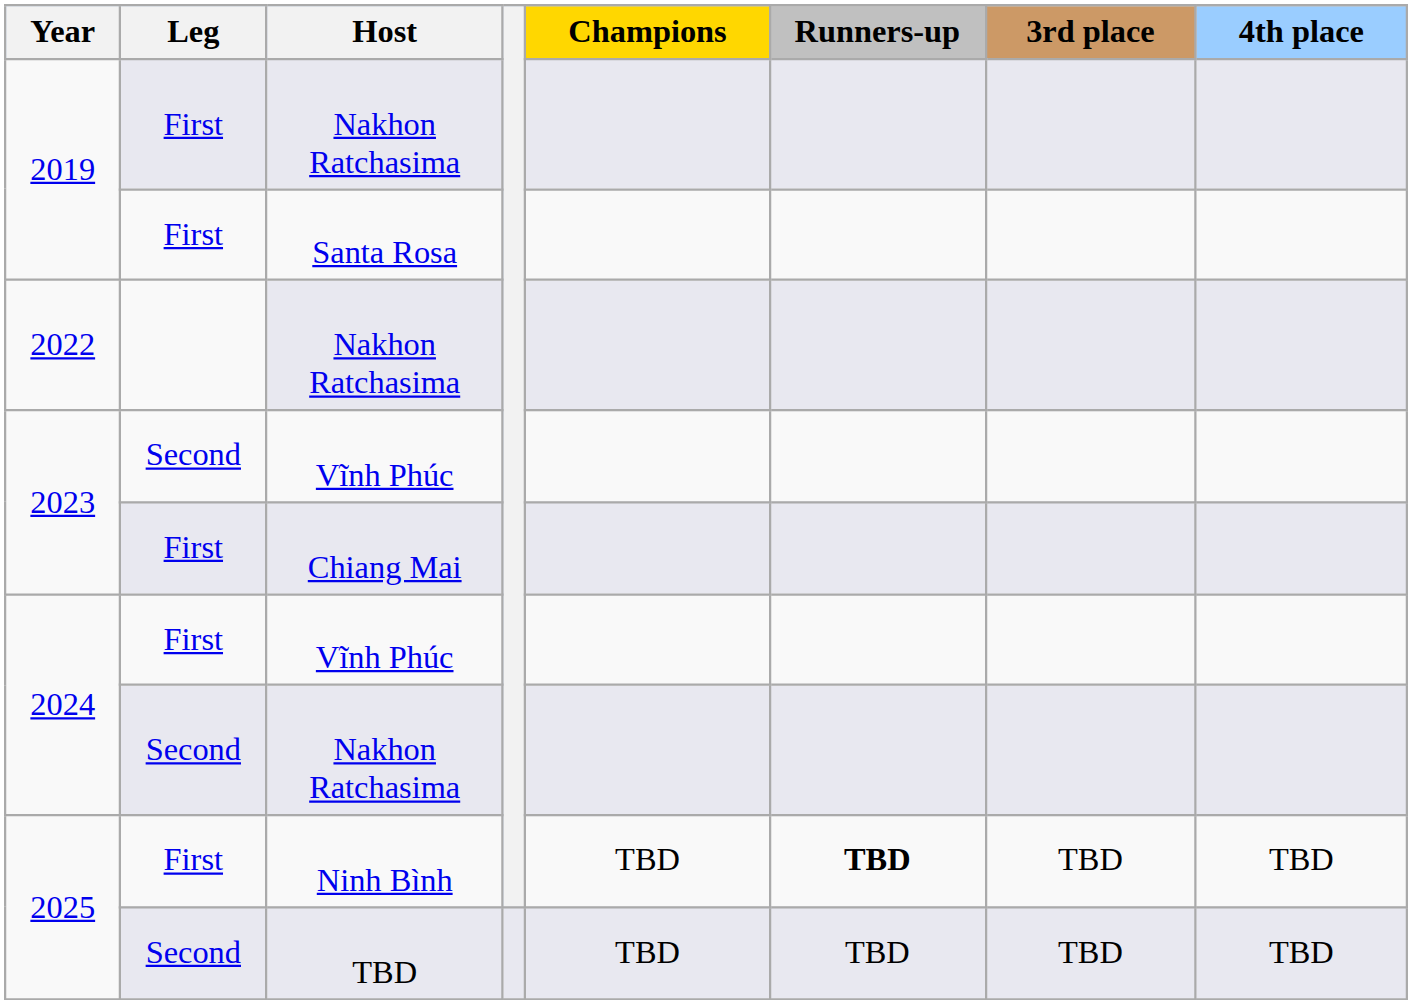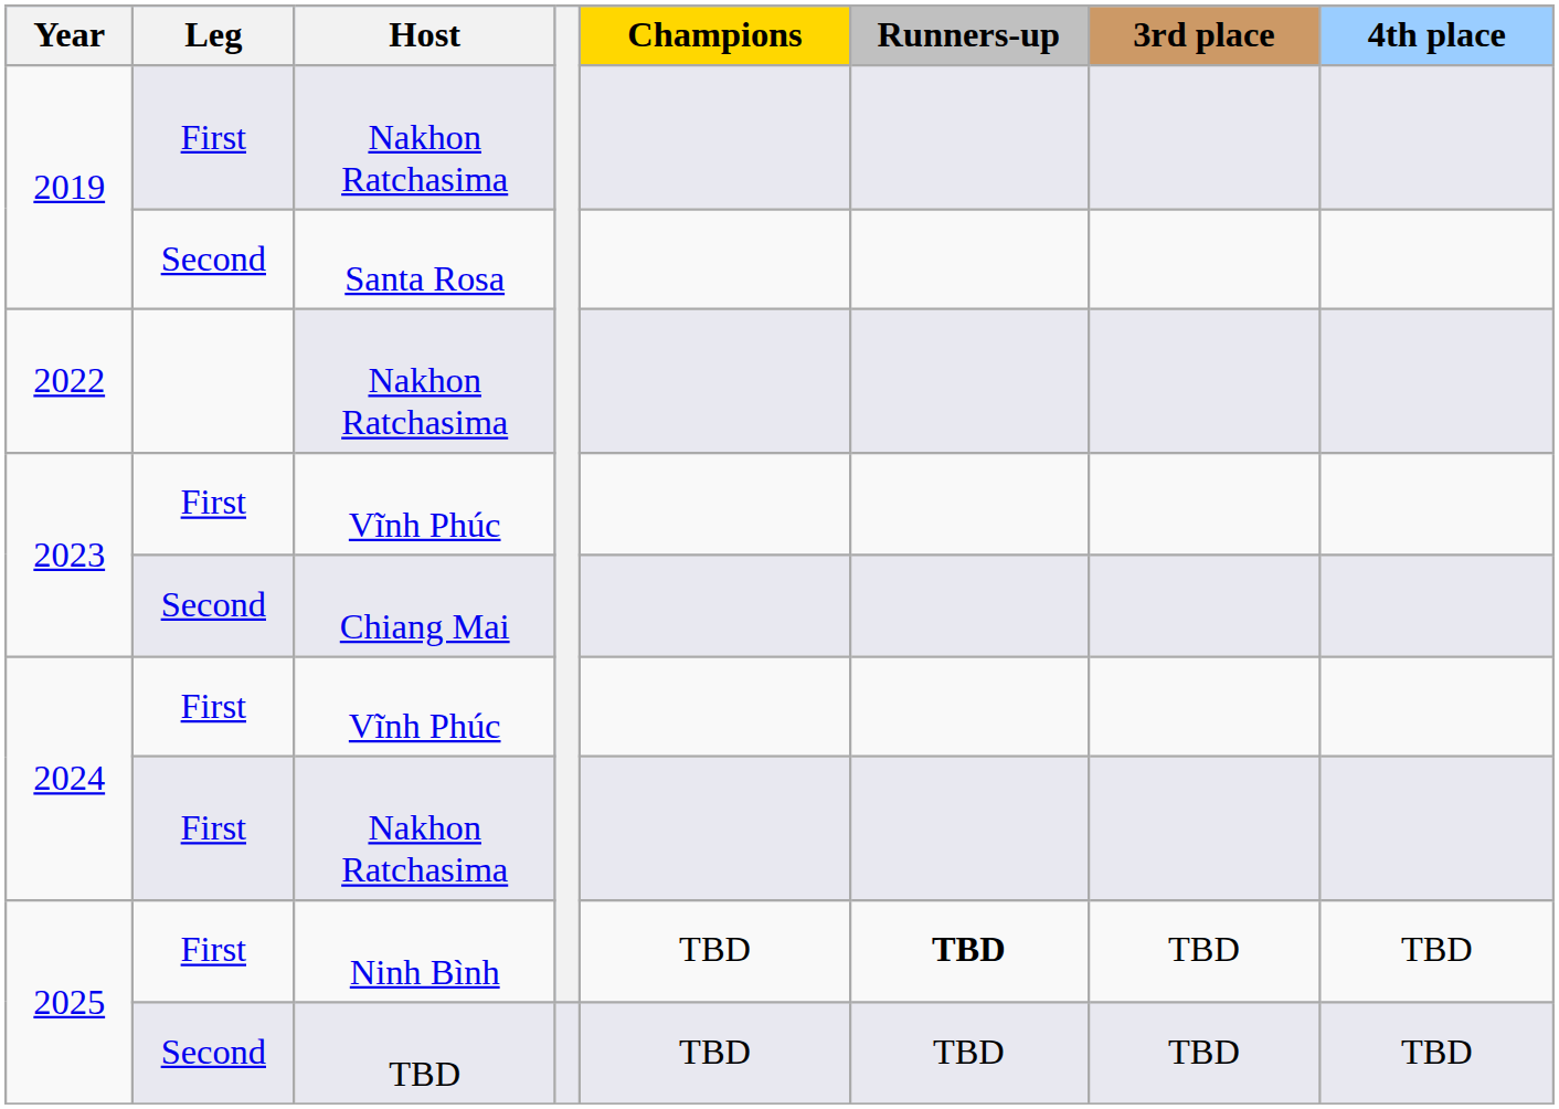Santa Rosa | Leg: First -> Second
2023 / Vĩnh Phúc | Leg: Second -> First
Chiang Mai | Leg: First -> Second
2024 / Nakhon Ratchasima | Leg: Second -> First
